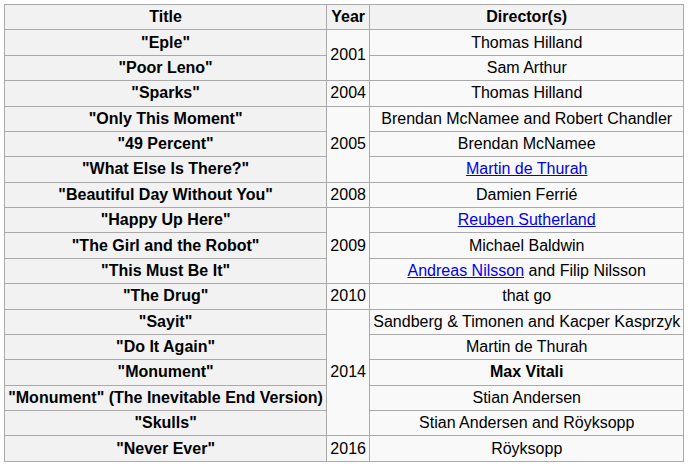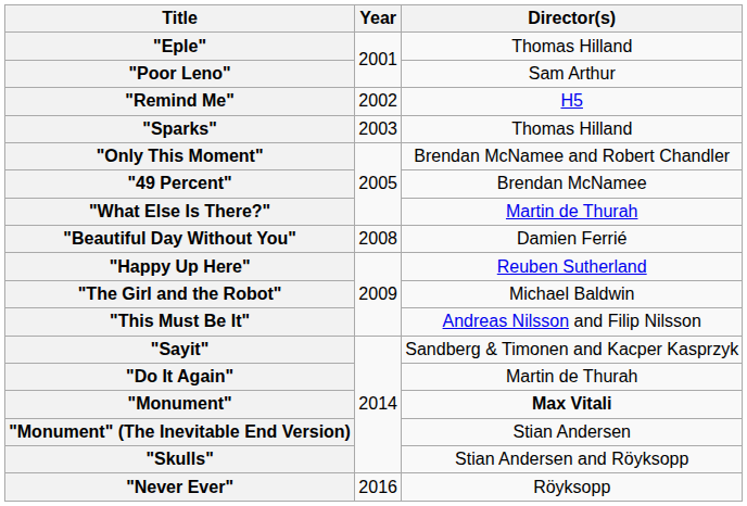+ row: "Remind Me" | 2002 | H5
"Sparks" | Year: 2004 -> 2003
- row: "The Drug" | 2010 | that go
